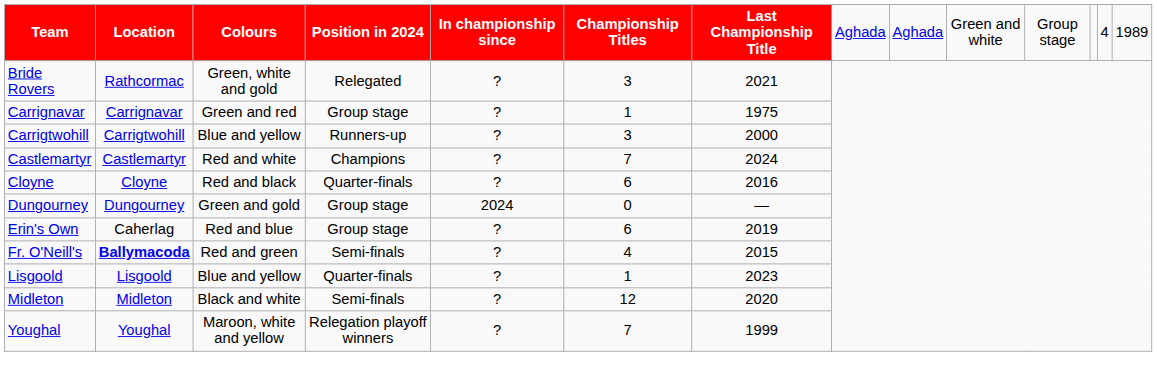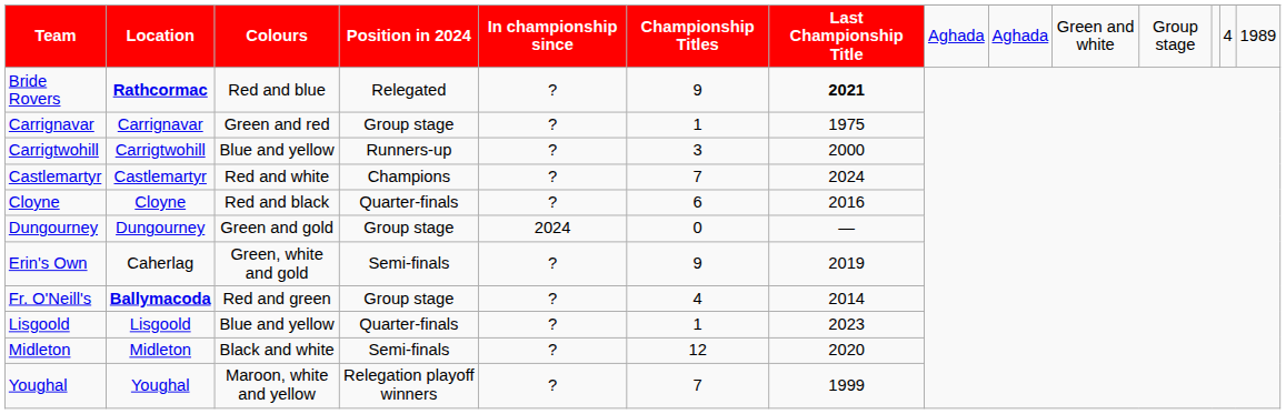Bride Rovers | Location: normal -> bold
Bride Rovers | Colours: Green, white and gold -> Red and blue
Bride Rovers | Championship Titles: 3 -> 9
Bride Rovers | Last Championship Title: normal -> bold
Erin's Own | Colours: Red and blue -> Green, white and gold
Erin's Own | Position in 2024: Group stage -> Semi-finals
Erin's Own | Championship Titles: 6 -> 9
Fr. O'Neill's | Position in 2024: Semi-finals -> Group stage
Fr. O'Neill's | Last Championship Title: 2015 -> 2014
